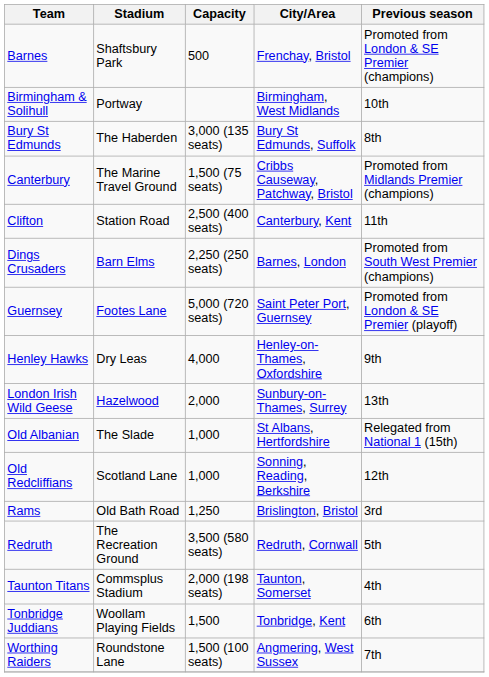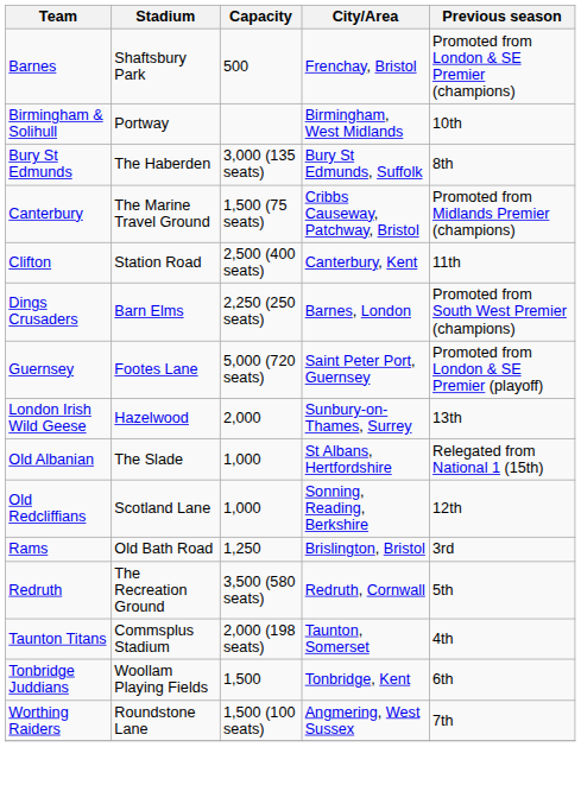- row: Henley Hawks | Dry Leas | 4,000 | Henley-on-Thames, Oxfordshire | 9th
